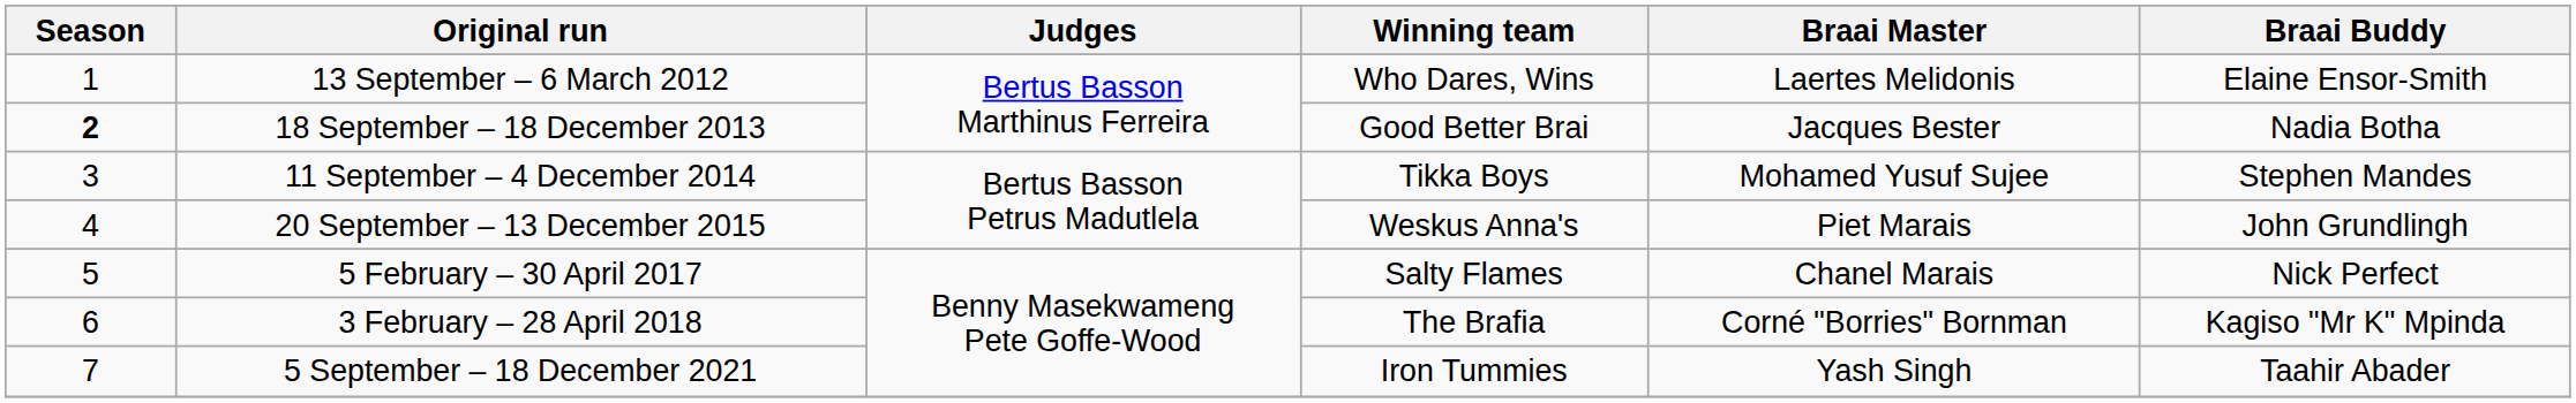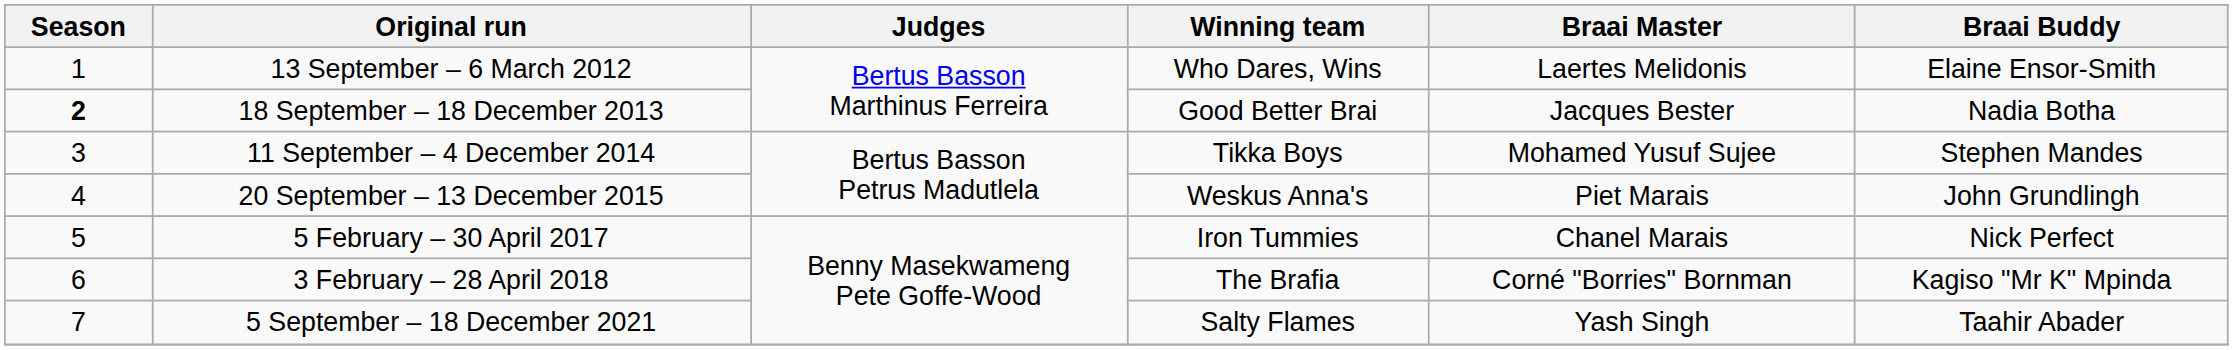5 February – 30 April 2017 | Winning team: Salty Flames -> Iron Tummies
5 September – 18 December 2021 | Winning team: Iron Tummies -> Salty Flames
